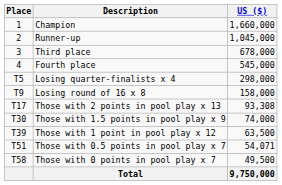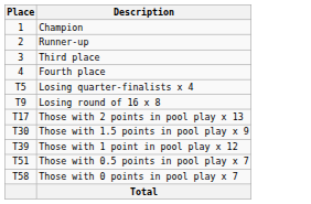- column: US ($) | 1,660,000 | 1,045,000 | 678,000 | 545,000 | 298,000 | 158,000 | 93,308 | 74,000 | 63,500 | 54,071 | 49,500 | 9,750,000
